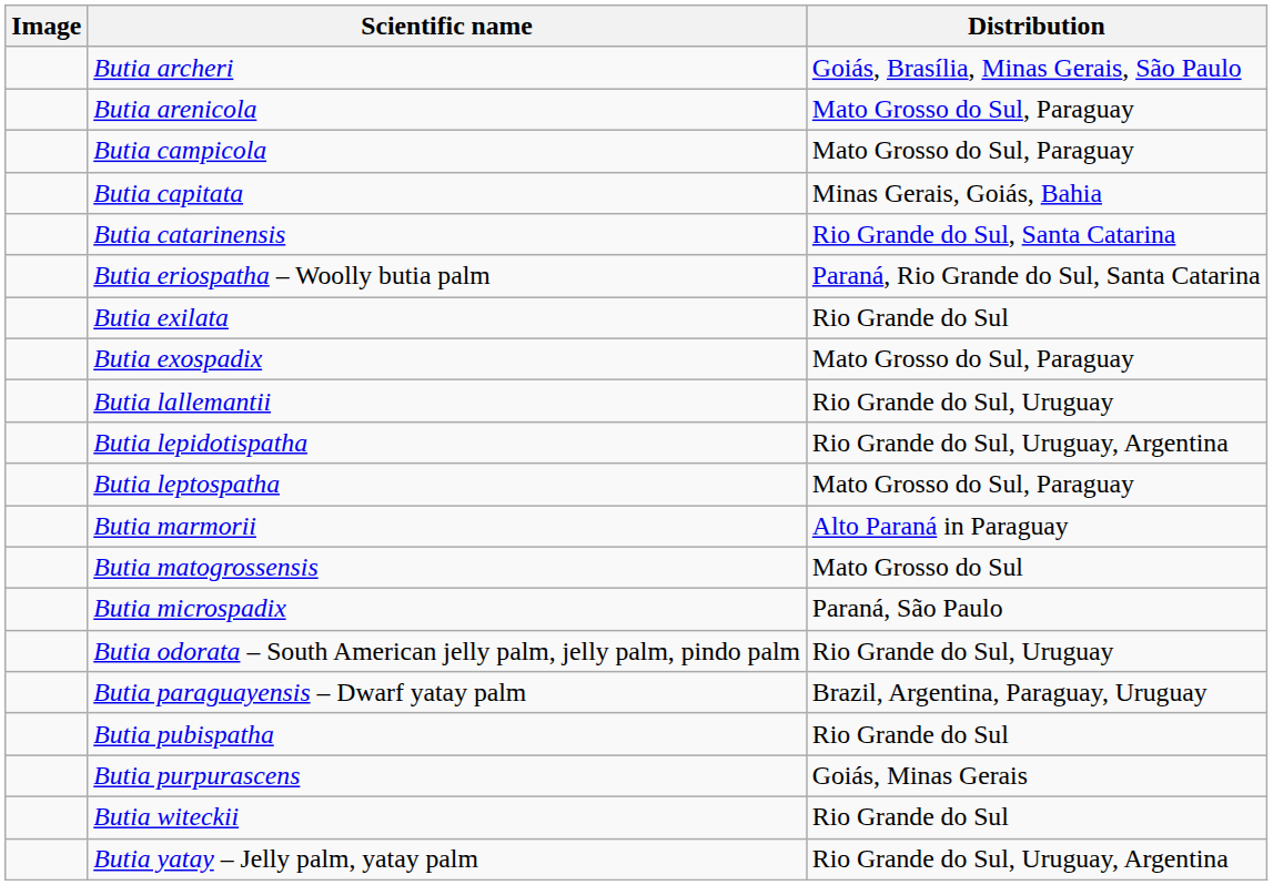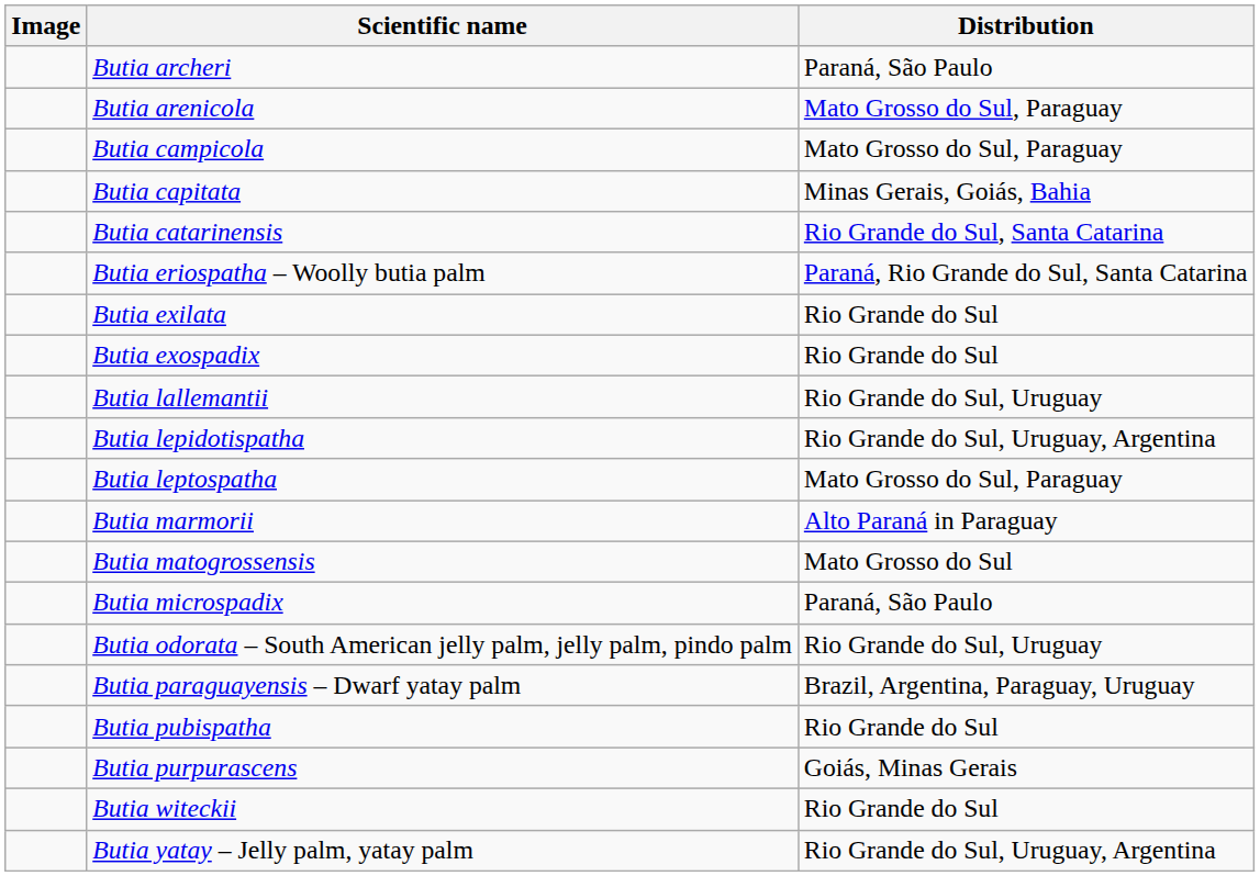Butia archeri | Distribution: Goiás, Brasília, Minas Gerais, São Paulo -> Paraná, São Paulo
Butia exospadix | Distribution: Mato Grosso do Sul, Paraguay -> Rio Grande do Sul
